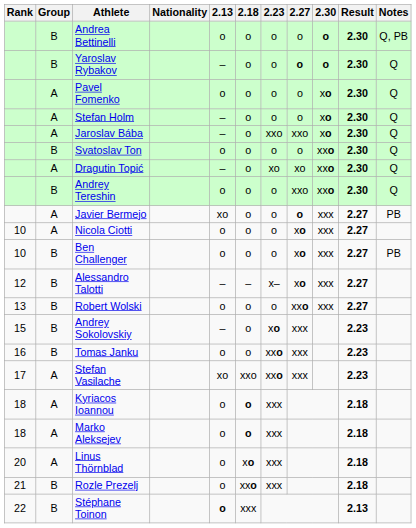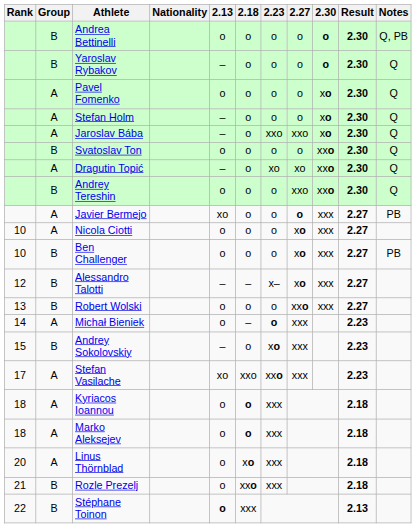Yaroslav Rybakov | 2.27: bold -> normal
+ row: 14 | A | Michał Bieniek | o | – | o | xxx | 2.23
- row: 16 | B | Tomas Janku | o | o | xxo | xxx | 2.23
